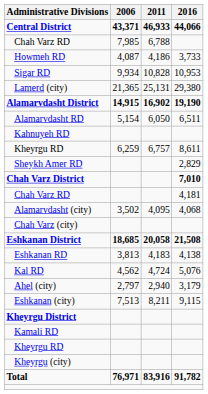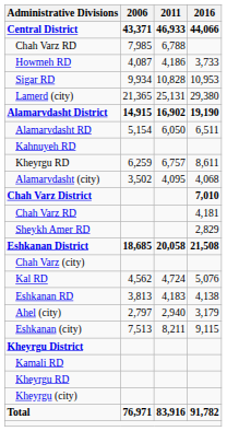rows swapped: Alamarvdasht (city) <-> Sheykh Amer RD
rows swapped: Chah Varz (city) <-> Eshkanan District
rows swapped: Eshkanan RD <-> Kal RD
